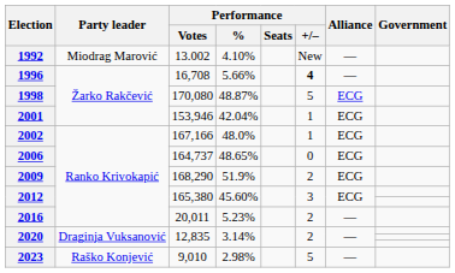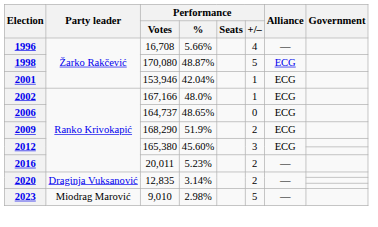- row: 1992 | Miodrag Marović | 13.002 | 4.10% | New | —
1996 | Performance / +/–: bold -> normal
2023 | Party leader: Raško Konjević -> Miodrag Marović
